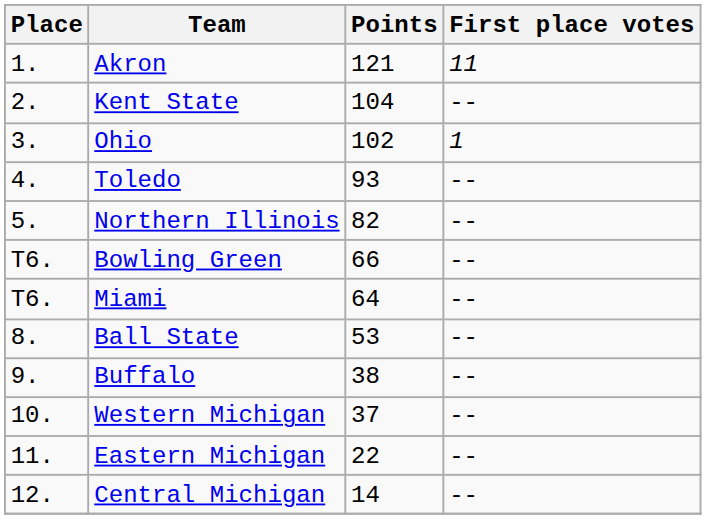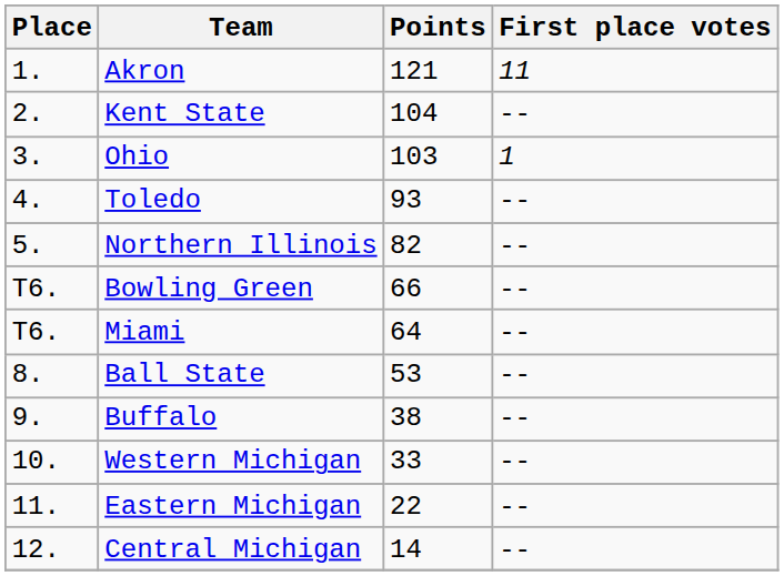Ohio | Points: 102 -> 103
Western Michigan | Points: 37 -> 33
